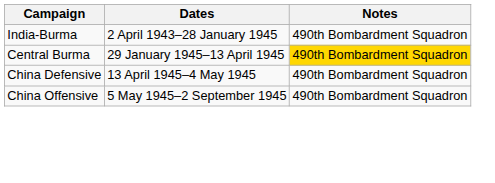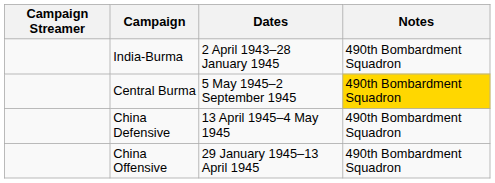+ column: Campaign Streamer
Central Burma | Dates: 29 January 1945–13 April 1945 -> 5 May 1945–2 September 1945
China Offensive | Dates: 5 May 1945–2 September 1945 -> 29 January 1945–13 April 1945
